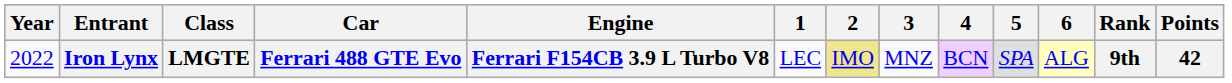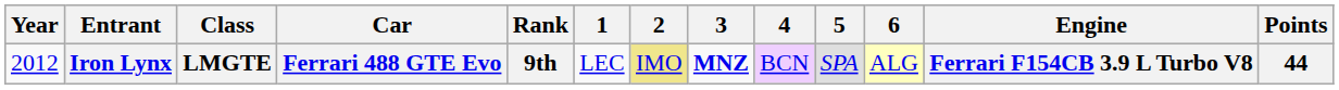columns swapped: Engine <-> Rank
Iron Lynx | Year: 2022 -> 2012
Iron Lynx | 3: normal -> bold
Iron Lynx | Points: 42 -> 44
